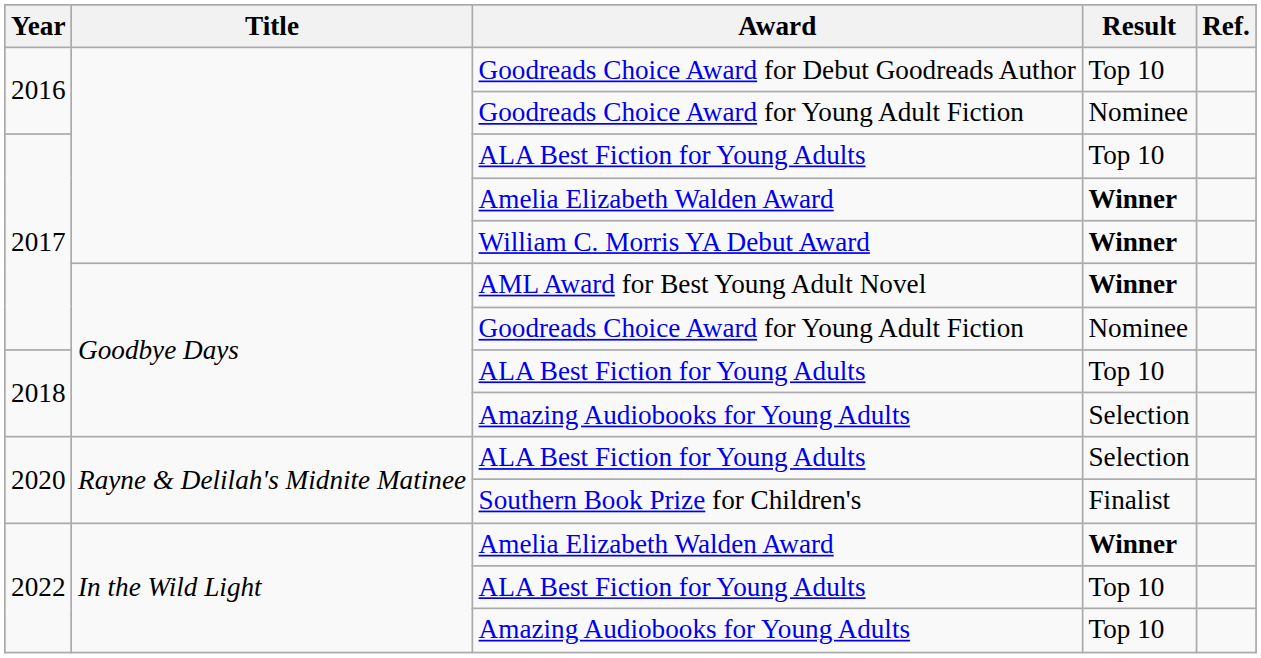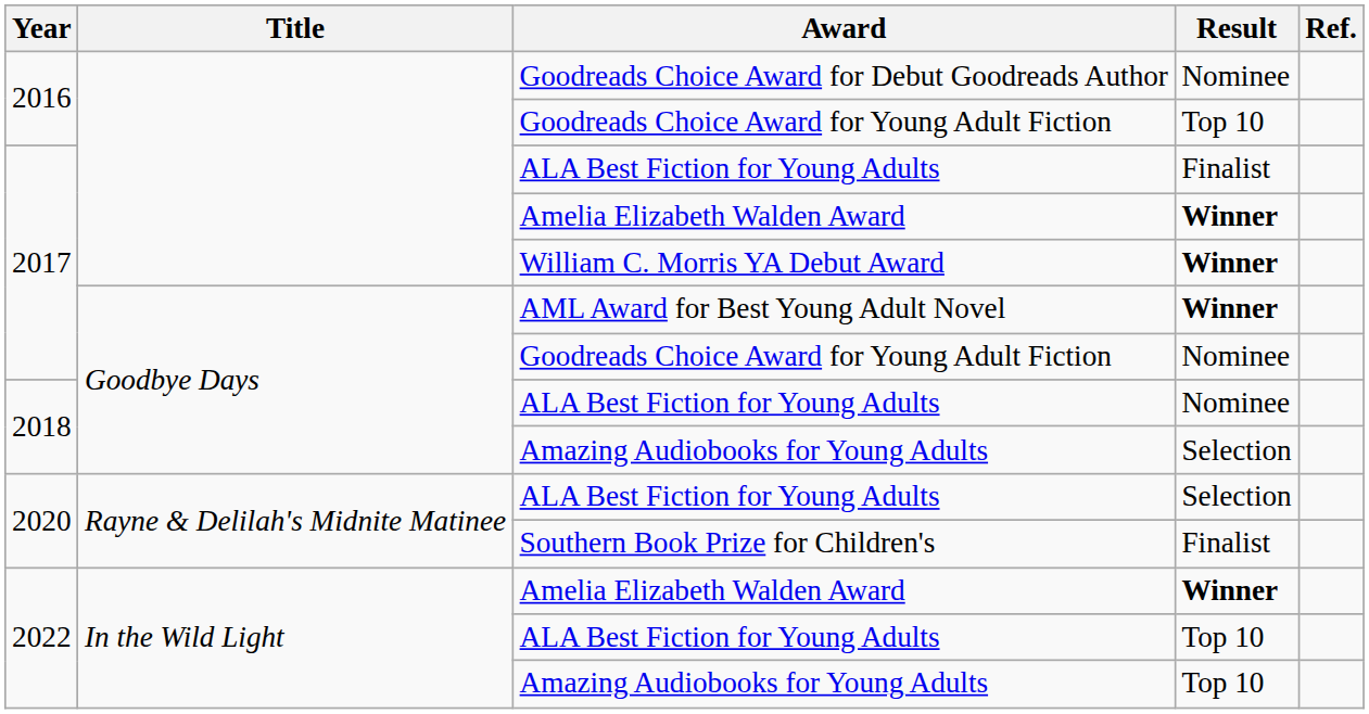Goodreads Choice Award for Debut Goodreads Author | Result: Top 10 -> Nominee
2016 / Goodreads Choice Award for Young Adult Fiction | Result: Nominee -> Top 10
2017 / ALA Best Fiction for Young Adults | Result: Top 10 -> Finalist
2018 / ALA Best Fiction for Young Adults | Result: Top 10 -> Nominee
